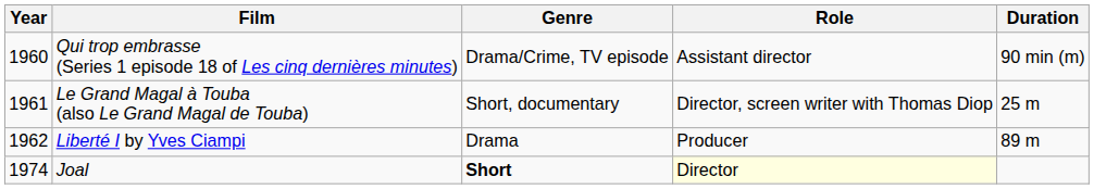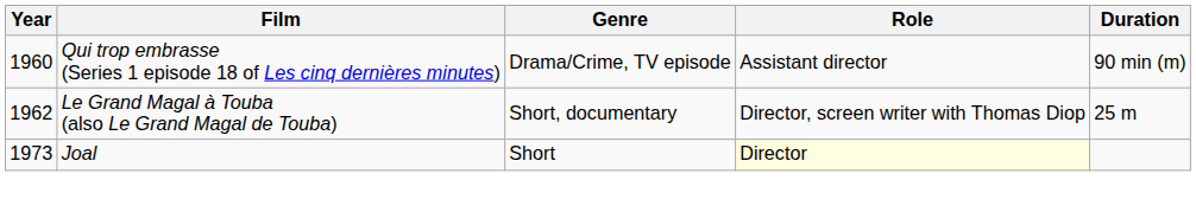Le Grand Magal à Touba (also Le Grand Magal de Touba) | Year: 1961 -> 1962
- row: 1962 | Liberté I by Yves Ciampi | Drama | Producer | 89 m
Joal | Year: 1974 -> 1973
Joal | Genre: bold -> normal
